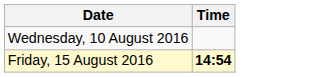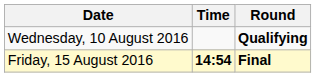+ column: Round | Qualifying | Final
